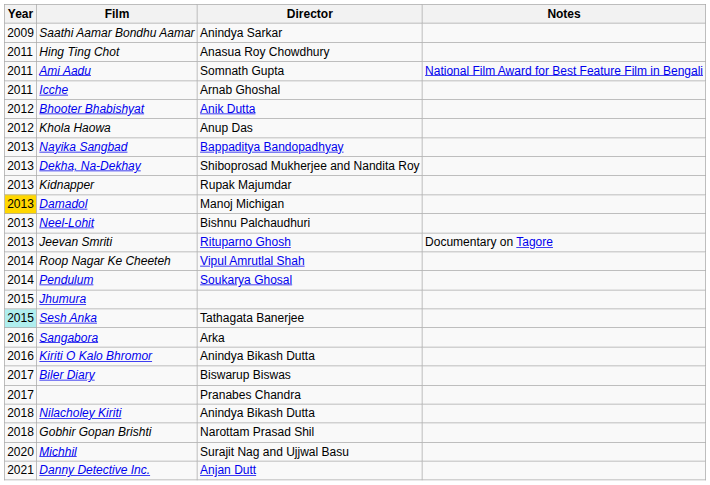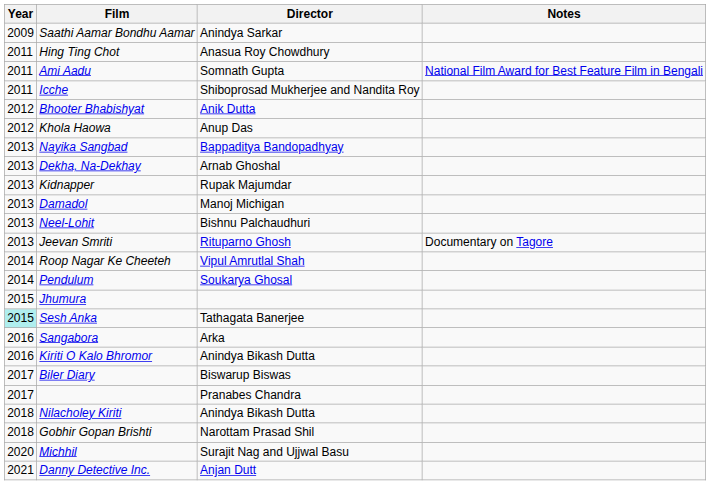Icche | Director: Arnab Ghoshal -> Shiboprosad Mukherjee and Nandita Roy
Dekha, Na-Dekhay | Director: Shiboprosad Mukherjee and Nandita Roy -> Arnab Ghoshal
Damadol | Year: gold background -> no background
